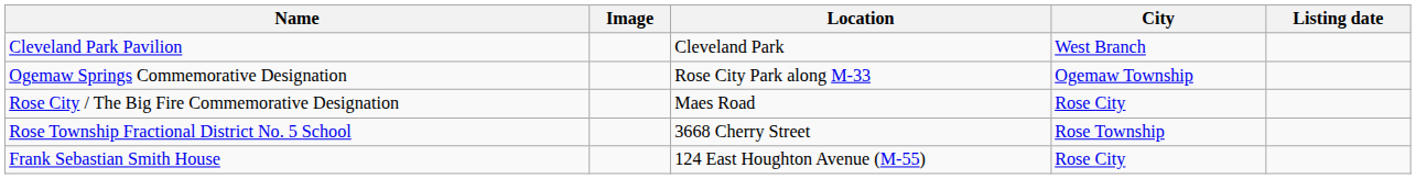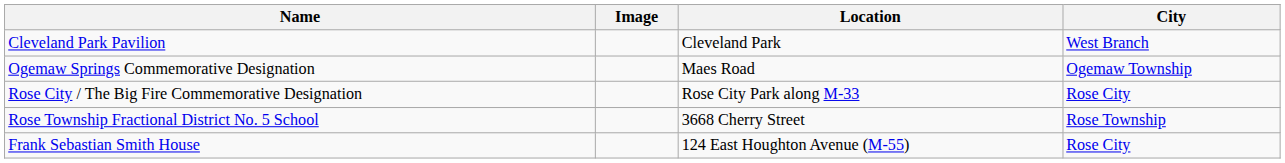- column: Listing date
Ogemaw Springs Commemorative Designation | Location: Rose City Park along M-33 -> Maes Road
Rose City / The Big Fire Commemorative Designation | Location: Maes Road -> Rose City Park along M-33
